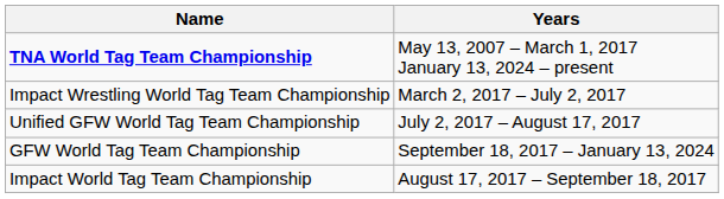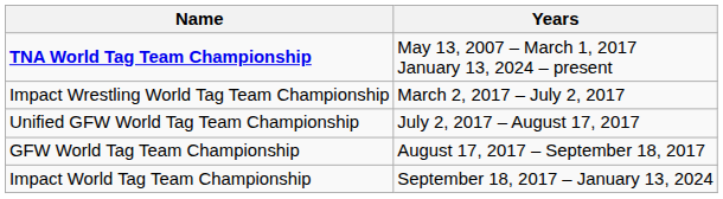GFW World Tag Team Championship | Years: September 18, 2017 – January 13, 2024 -> August 17, 2017 – September 18, 2017
Impact World Tag Team Championship | Years: August 17, 2017 – September 18, 2017 -> September 18, 2017 – January 13, 2024
